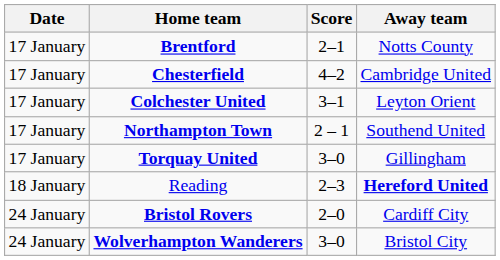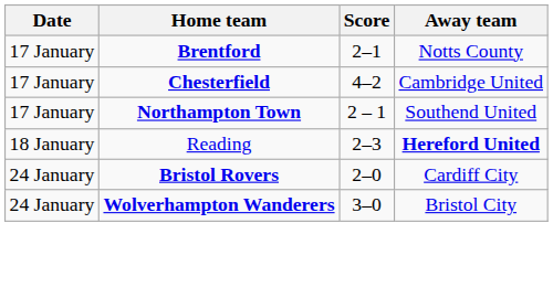- row: 17 January | Colchester United | 3–1 | Leyton Orient
- row: 17 January | Torquay United | 3–0 | Gillingham
